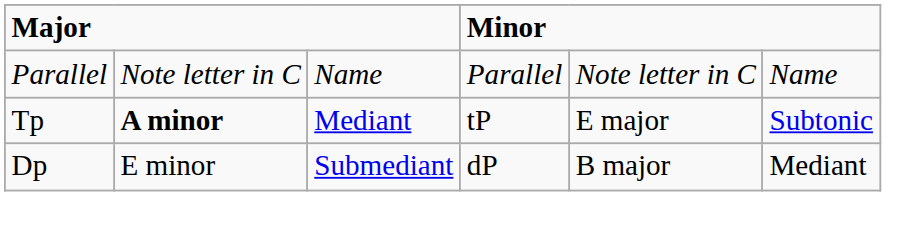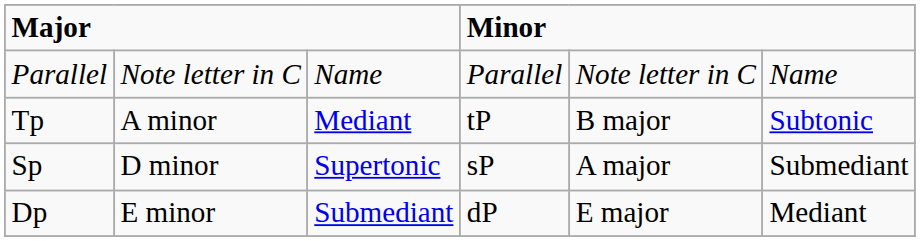Tp | column 2: bold -> normal
Tp | column 5: E major -> B major
+ row: Sp | D minor | Supertonic | sP | A major | Submediant
Dp | column 5: B major -> E major
